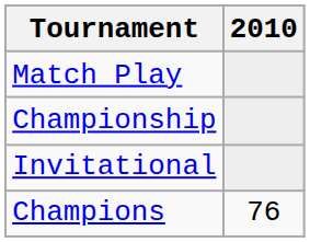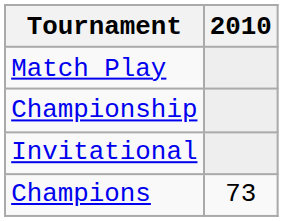Champions | 2010: 76 -> 73
